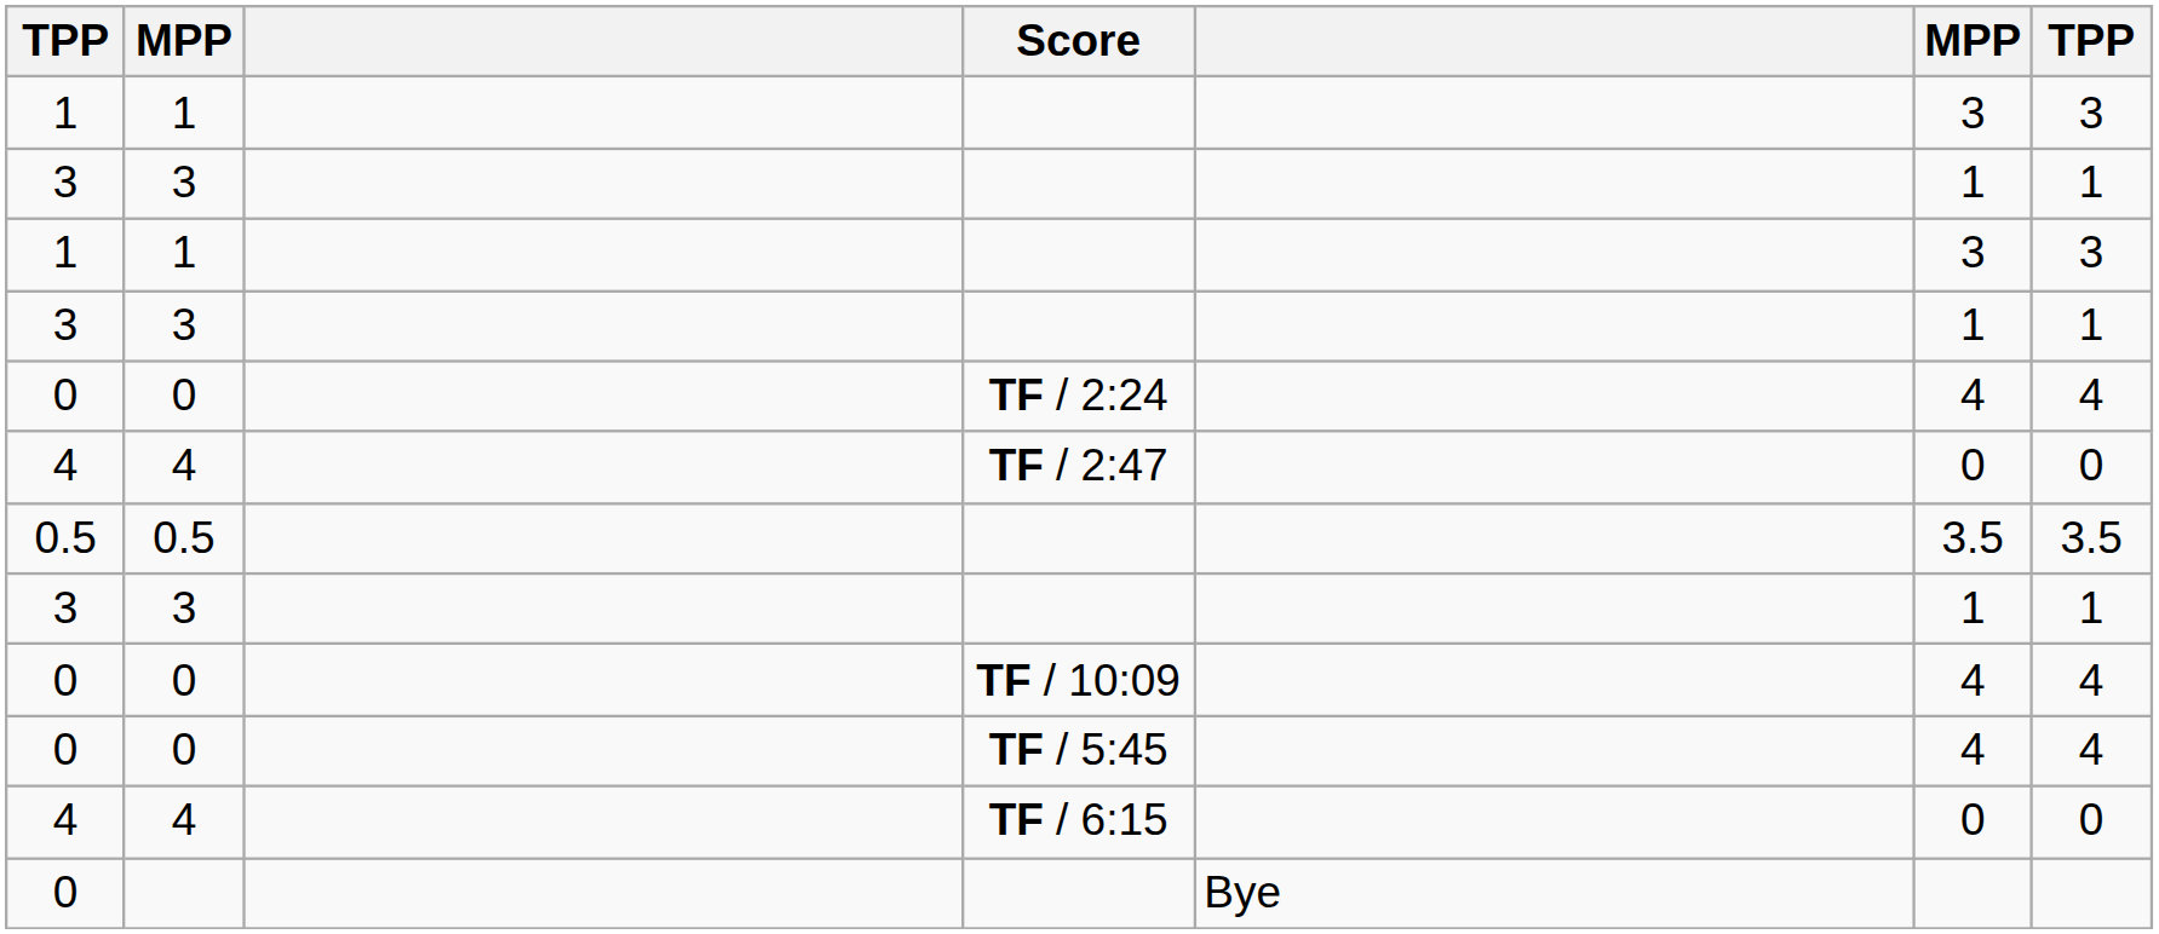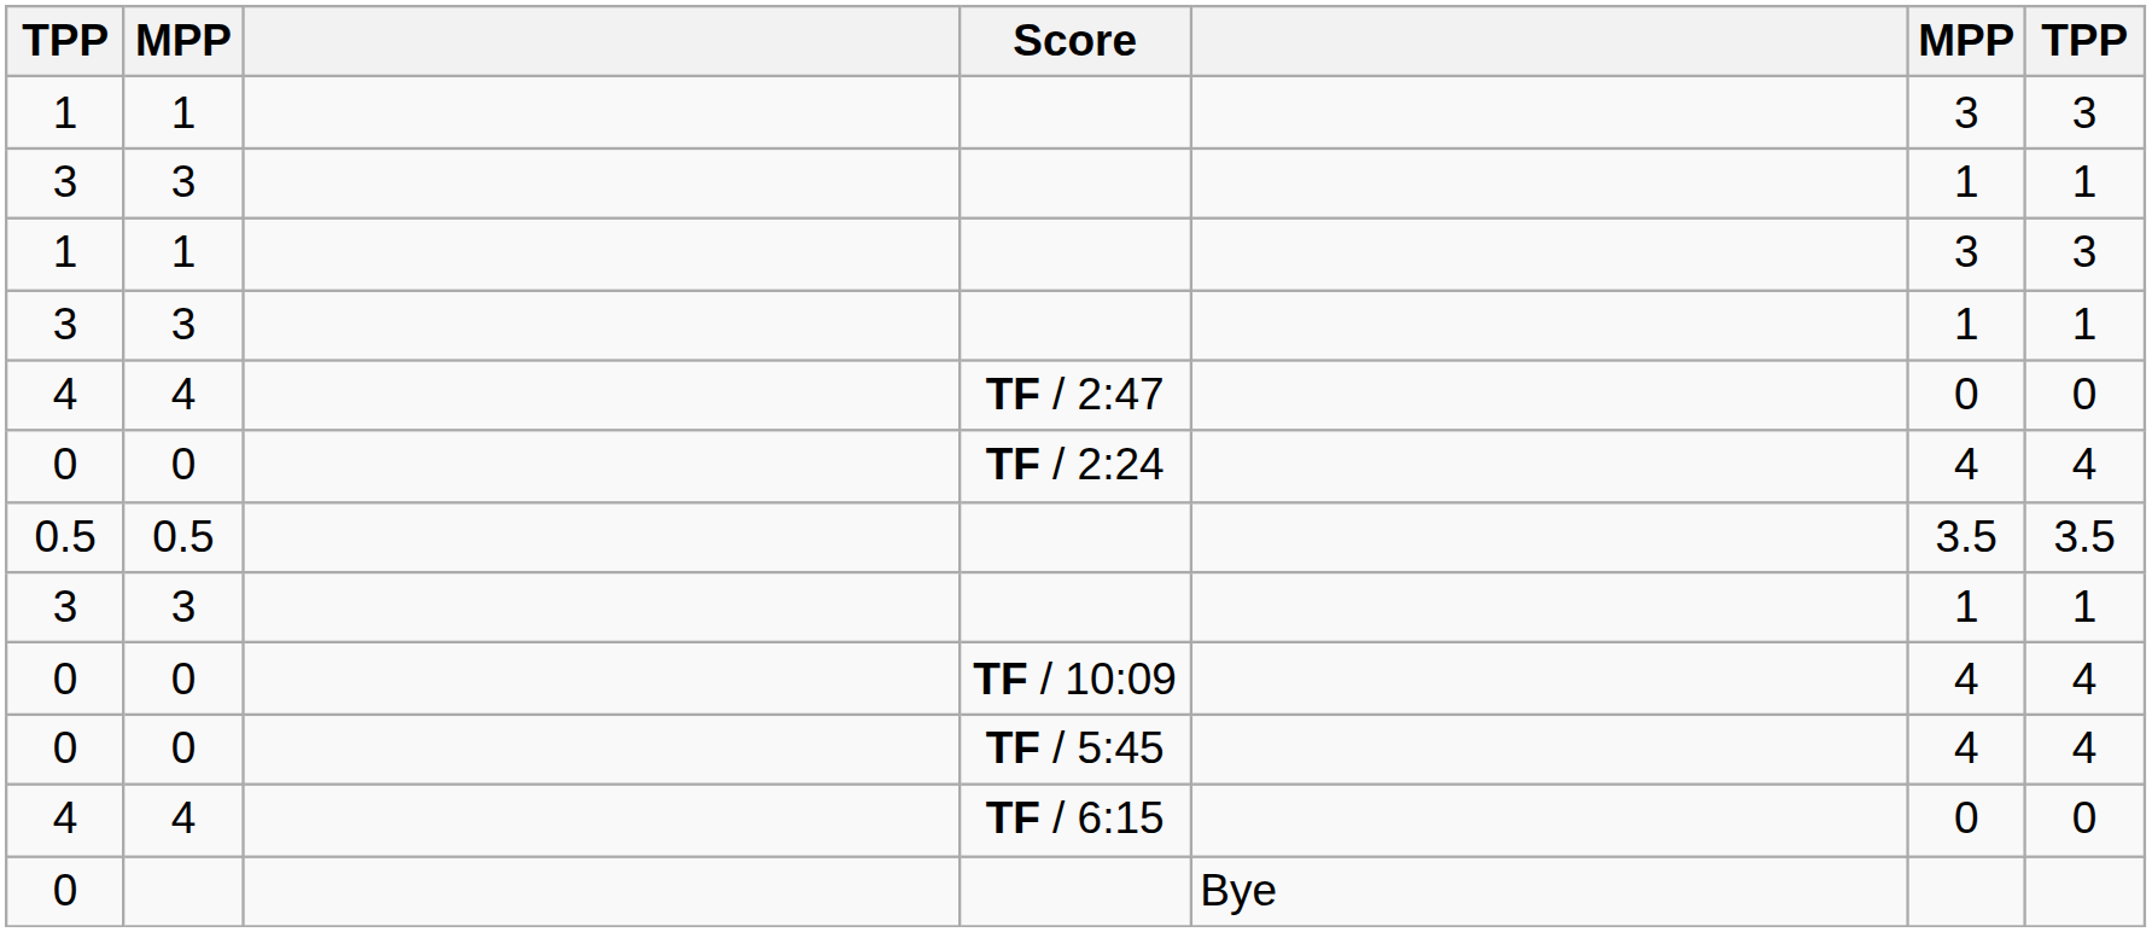rows swapped: 4 / TF / 2:47 <-> 0 / TF / 2:24
